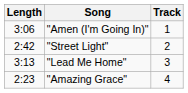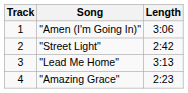columns swapped: Track <-> Length
